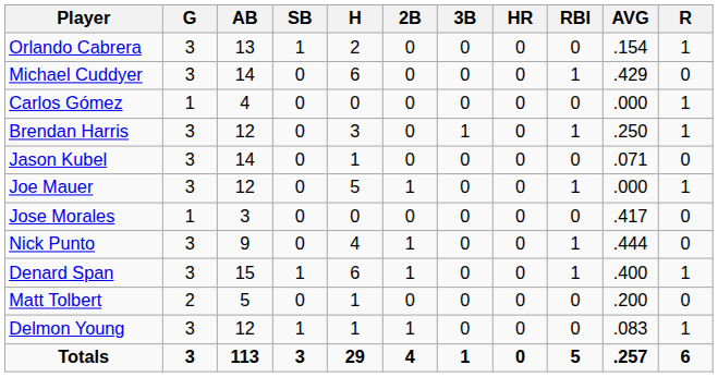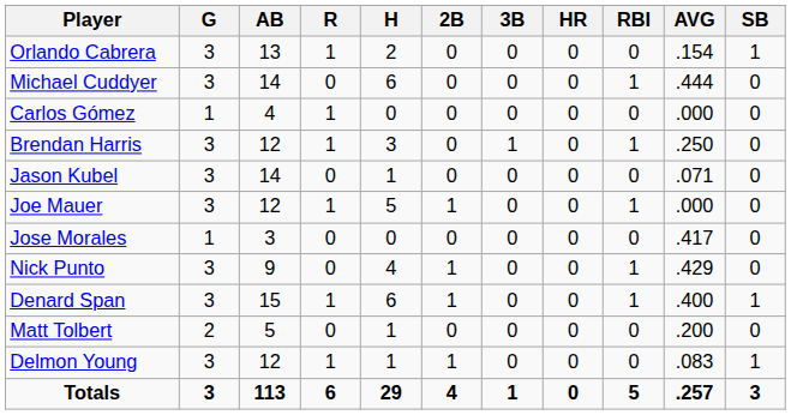columns swapped: R <-> SB
Michael Cuddyer | AVG: .429 -> .444
Nick Punto | AVG: .444 -> .429
